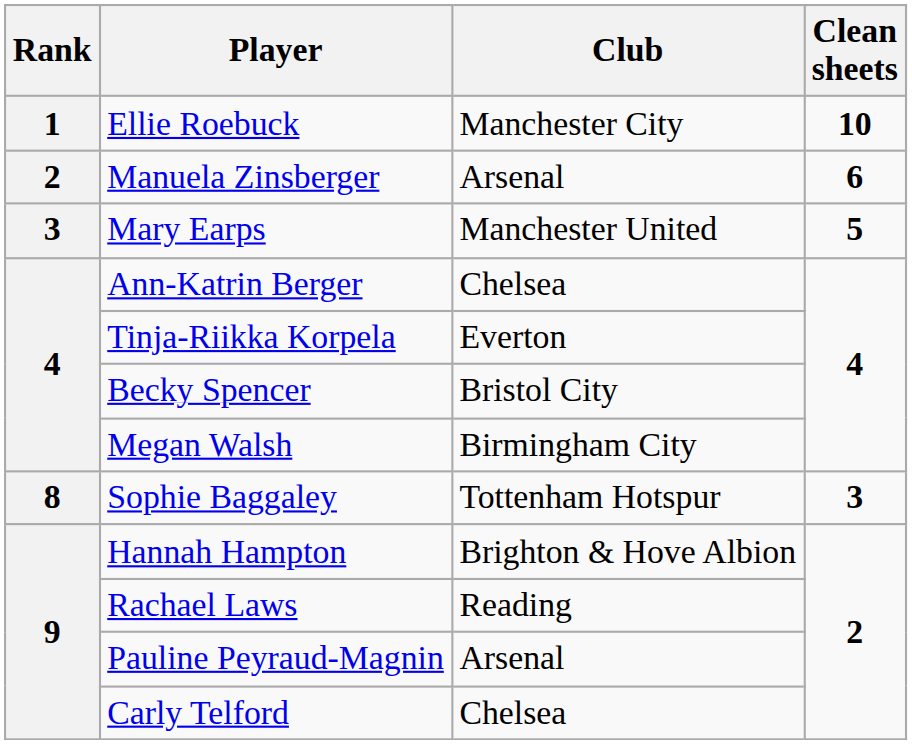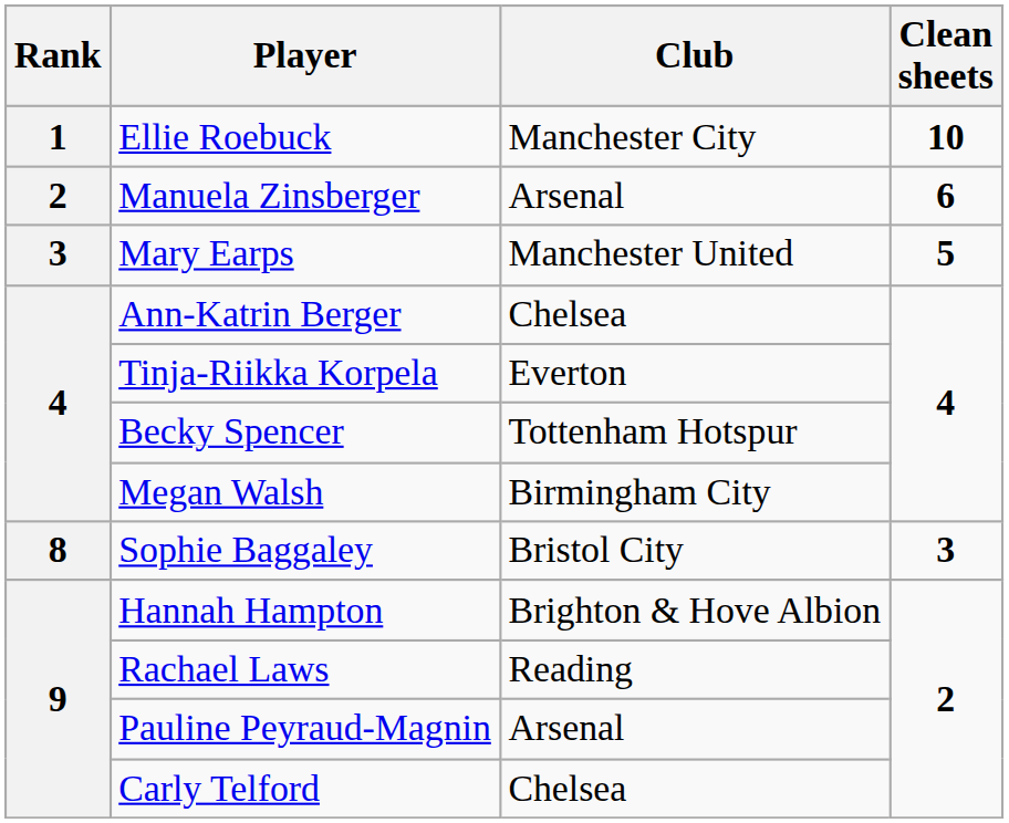Becky Spencer | Club: Bristol City -> Tottenham Hotspur
Sophie Baggaley | Club: Tottenham Hotspur -> Bristol City
